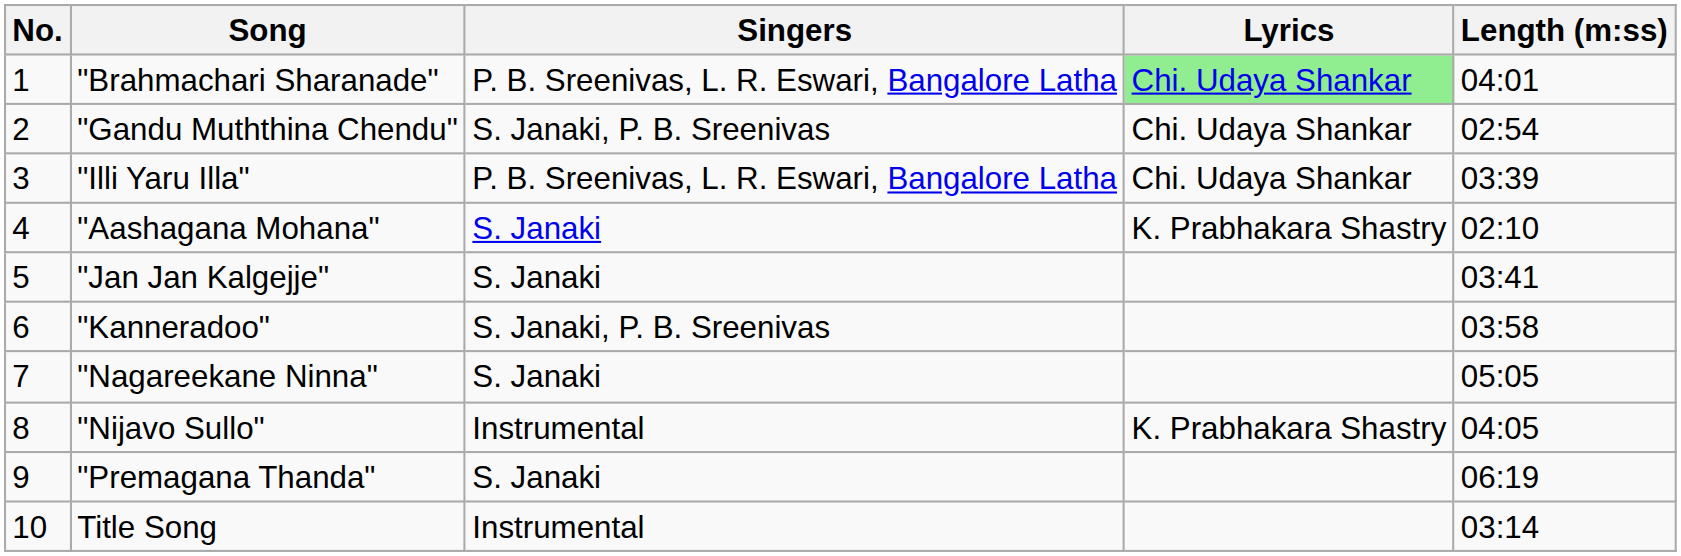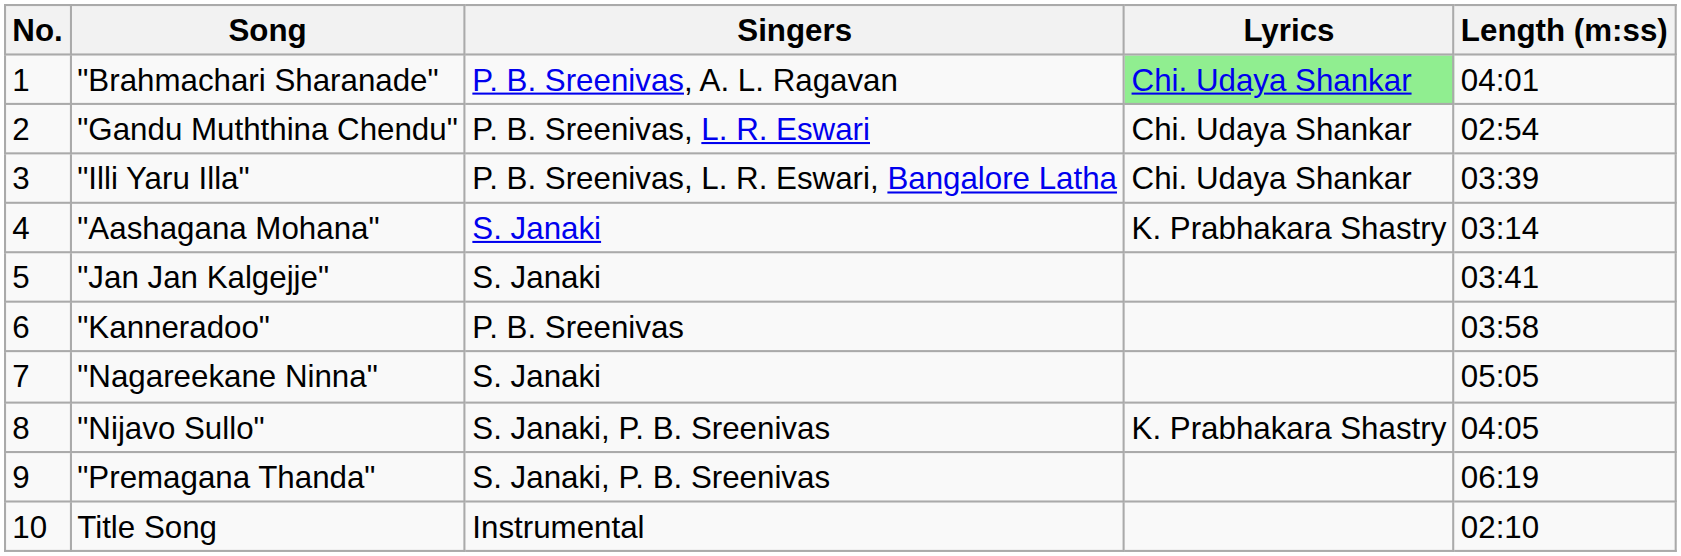"Brahmachari Sharanade" | Singers: P. B. Sreenivas, L. R. Eswari, Bangalore Latha -> P. B. Sreenivas, A. L. Ragavan
"Gandu Muththina Chendu" | Singers: S. Janaki, P. B. Sreenivas -> P. B. Sreenivas, L. R. Eswari
"Aashagana Mohana" | Length (m:ss): 02:10 -> 03:14
"Kanneradoo" | Singers: S. Janaki, P. B. Sreenivas -> P. B. Sreenivas
"Nijavo Sullo" | Singers: Instrumental -> S. Janaki, P. B. Sreenivas
"Premagana Thanda" | Singers: S. Janaki -> S. Janaki, P. B. Sreenivas
Title Song | Length (m:ss): 03:14 -> 02:10
